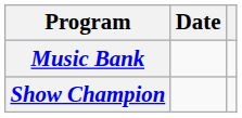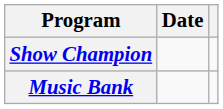rows swapped: Music Bank <-> Show Champion
